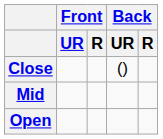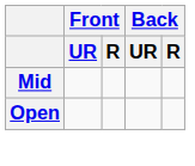- row: Close | ()
